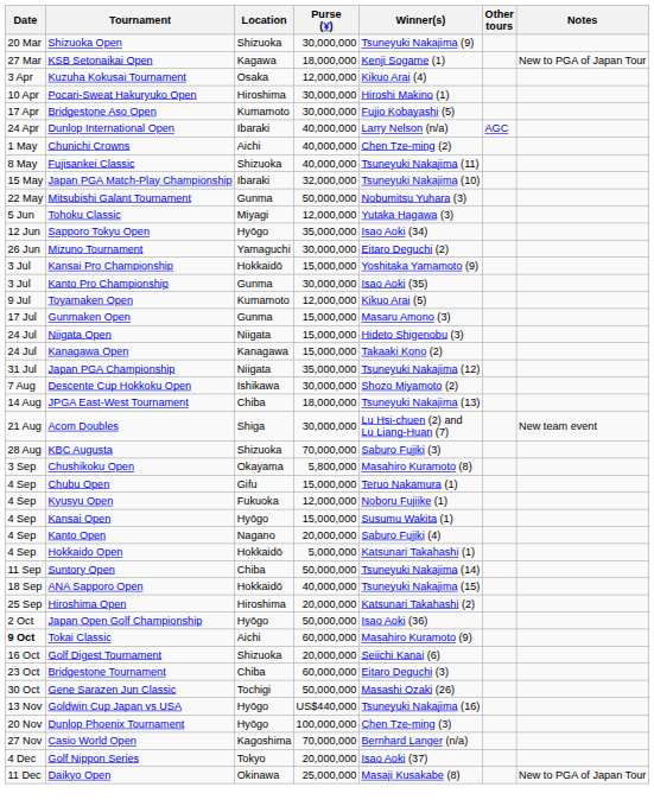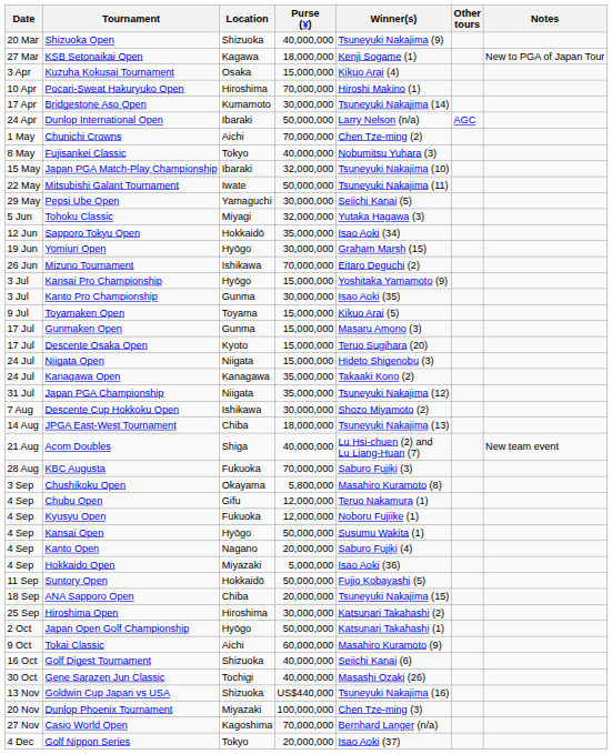Shizuoka Open | Purse (¥): 30,000,000 -> 40,000,000
Kuzuha Kokusai Tournament | Purse (¥): 12,000,000 -> 15,000,000
Pocari-Sweat Hakuryuko Open | Purse (¥): 30,000,000 -> 70,000,000
Bridgestone Aso Open | Winner(s): Fujio Kobayashi (5) -> Tsuneyuki Nakajima (14)
Dunlop International Open | Purse (¥): 40,000,000 -> 50,000,000
Chunichi Crowns | Purse (¥): 40,000,000 -> 70,000,000
Fujisankei Classic | Location: Shizuoka -> Tokyo
Fujisankei Classic | Winner(s): Tsuneyuki Nakajima (11) -> Nobumitsu Yuhara (3)
Mitsubishi Galant Tournament | Location: Gunma -> Iwate
Mitsubishi Galant Tournament | Winner(s): Nobumitsu Yuhara (3) -> Tsuneyuki Nakajima (11)
+ row: 29 May | Pepsi Ube Open | Yamaguchi | 30,000,000 | Seiichi Kanai (5)
Tohoku Classic | Purse (¥): 12,000,000 -> 32,000,000
Sapporo Tokyu Open | Location: Hyōgo -> Hokkaidō
+ row: 19 Jun | Yomiuri Open | Hyōgo | 30,000,000 | Graham Marsh (15)
Mizuno Tournament | Location: Yamaguchi -> Ishikawa
Mizuno Tournament | Purse (¥): 30,000,000 -> 70,000,000
Kansai Pro Championship | Location: Hokkaidō -> Hyōgo
Toyamaken Open | Location: Kumamoto -> Toyama
Toyamaken Open | Purse (¥): 12,000,000 -> 15,000,000
+ row: 17 Jul | Descente Osaka Open | Kyoto | 15,000,000 | Teruo Sugihara (20)
Kanagawa Open | Purse (¥): 15,000,000 -> 35,000,000
Acom Doubles | Purse (¥): 30,000,000 -> 40,000,000
KBC Augusta | Location: Shizuoka -> Fukuoka
Chubu Open | Purse (¥): 15,000,000 -> 12,000,000
Kansai Open | Purse (¥): 15,000,000 -> 50,000,000
Hokkaido Open | Location: Hokkaidō -> Miyazaki
Hokkaido Open | Winner(s): Katsunari Takahashi (1) -> Isao Aoki (36)
Suntory Open | Location: Chiba -> Hokkaidō
Suntory Open | Winner(s): Tsuneyuki Nakajima (14) -> Fujio Kobayashi (5)
ANA Sapporo Open | Location: Hokkaidō -> Chiba
ANA Sapporo Open | Purse (¥): 40,000,000 -> 20,000,000
Hiroshima Open | Purse (¥): 20,000,000 -> 30,000,000
Japan Open Golf Championship | Winner(s): Isao Aoki (36) -> Katsunari Takahashi (1)
Tokai Classic | Date: bold -> normal
Golf Digest Tournament | Purse (¥): 20,000,000 -> 40,000,000
- row: 23 Oct | Bridgestone Tournament | Chiba | 60,000,000 | Eitaro Deguchi (3)
Gene Sarazen Jun Classic | Purse (¥): 50,000,000 -> 40,000,000
Goldwin Cup Japan vs USA | Location: Hyōgo -> Shizuoka
Dunlop Phoenix Tournament | Location: Hyōgo -> Miyazaki
- row: 11 Dec | Daikyo Open | Okinawa | 25,000,000 | Masaji Kusakabe (8) | New to PGA of Japan Tour
